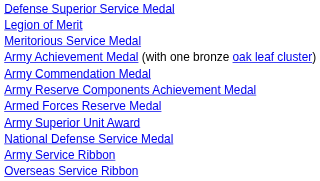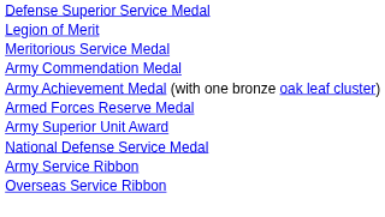rows swapped: Army Commendation Medal <-> Army Achievement Medal (with one bronze oak leaf cluster)
- row: Army Reserve Components Achievement Medal
